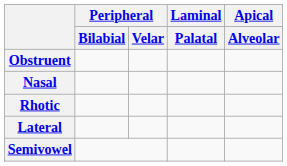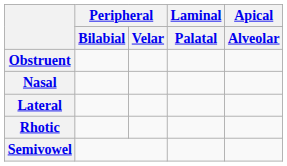rows swapped: Lateral <-> Rhotic
